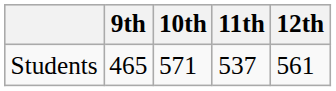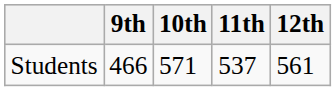Students | 9th: 465 -> 466
